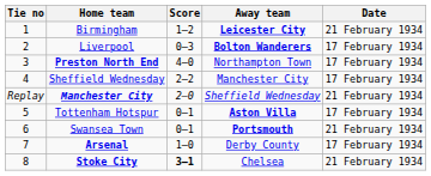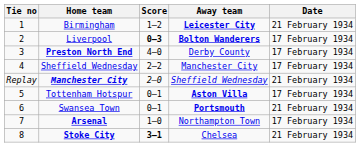Liverpool | Score: normal -> bold
Preston North End | Away team: Northampton Town -> Derby County
Arsenal | Away team: Derby County -> Northampton Town
